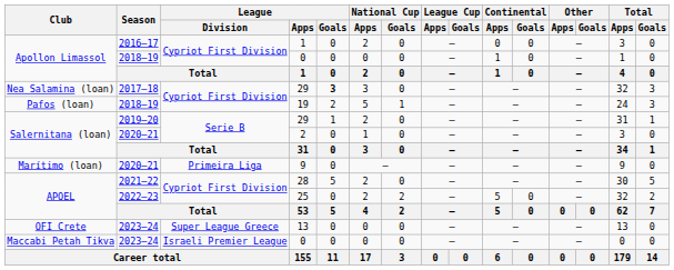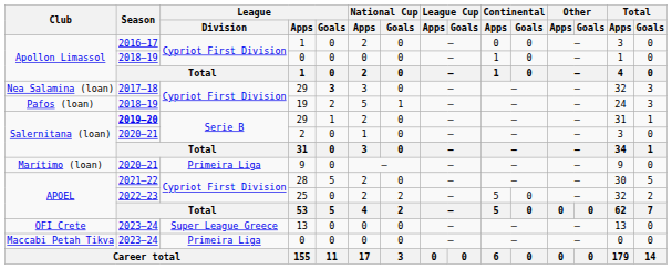Salernitana (loan) / 29 | Season: normal -> bold
Maccabi Petah Tikva / 0 | League / Division: Israeli Premier League -> Primeira Liga
